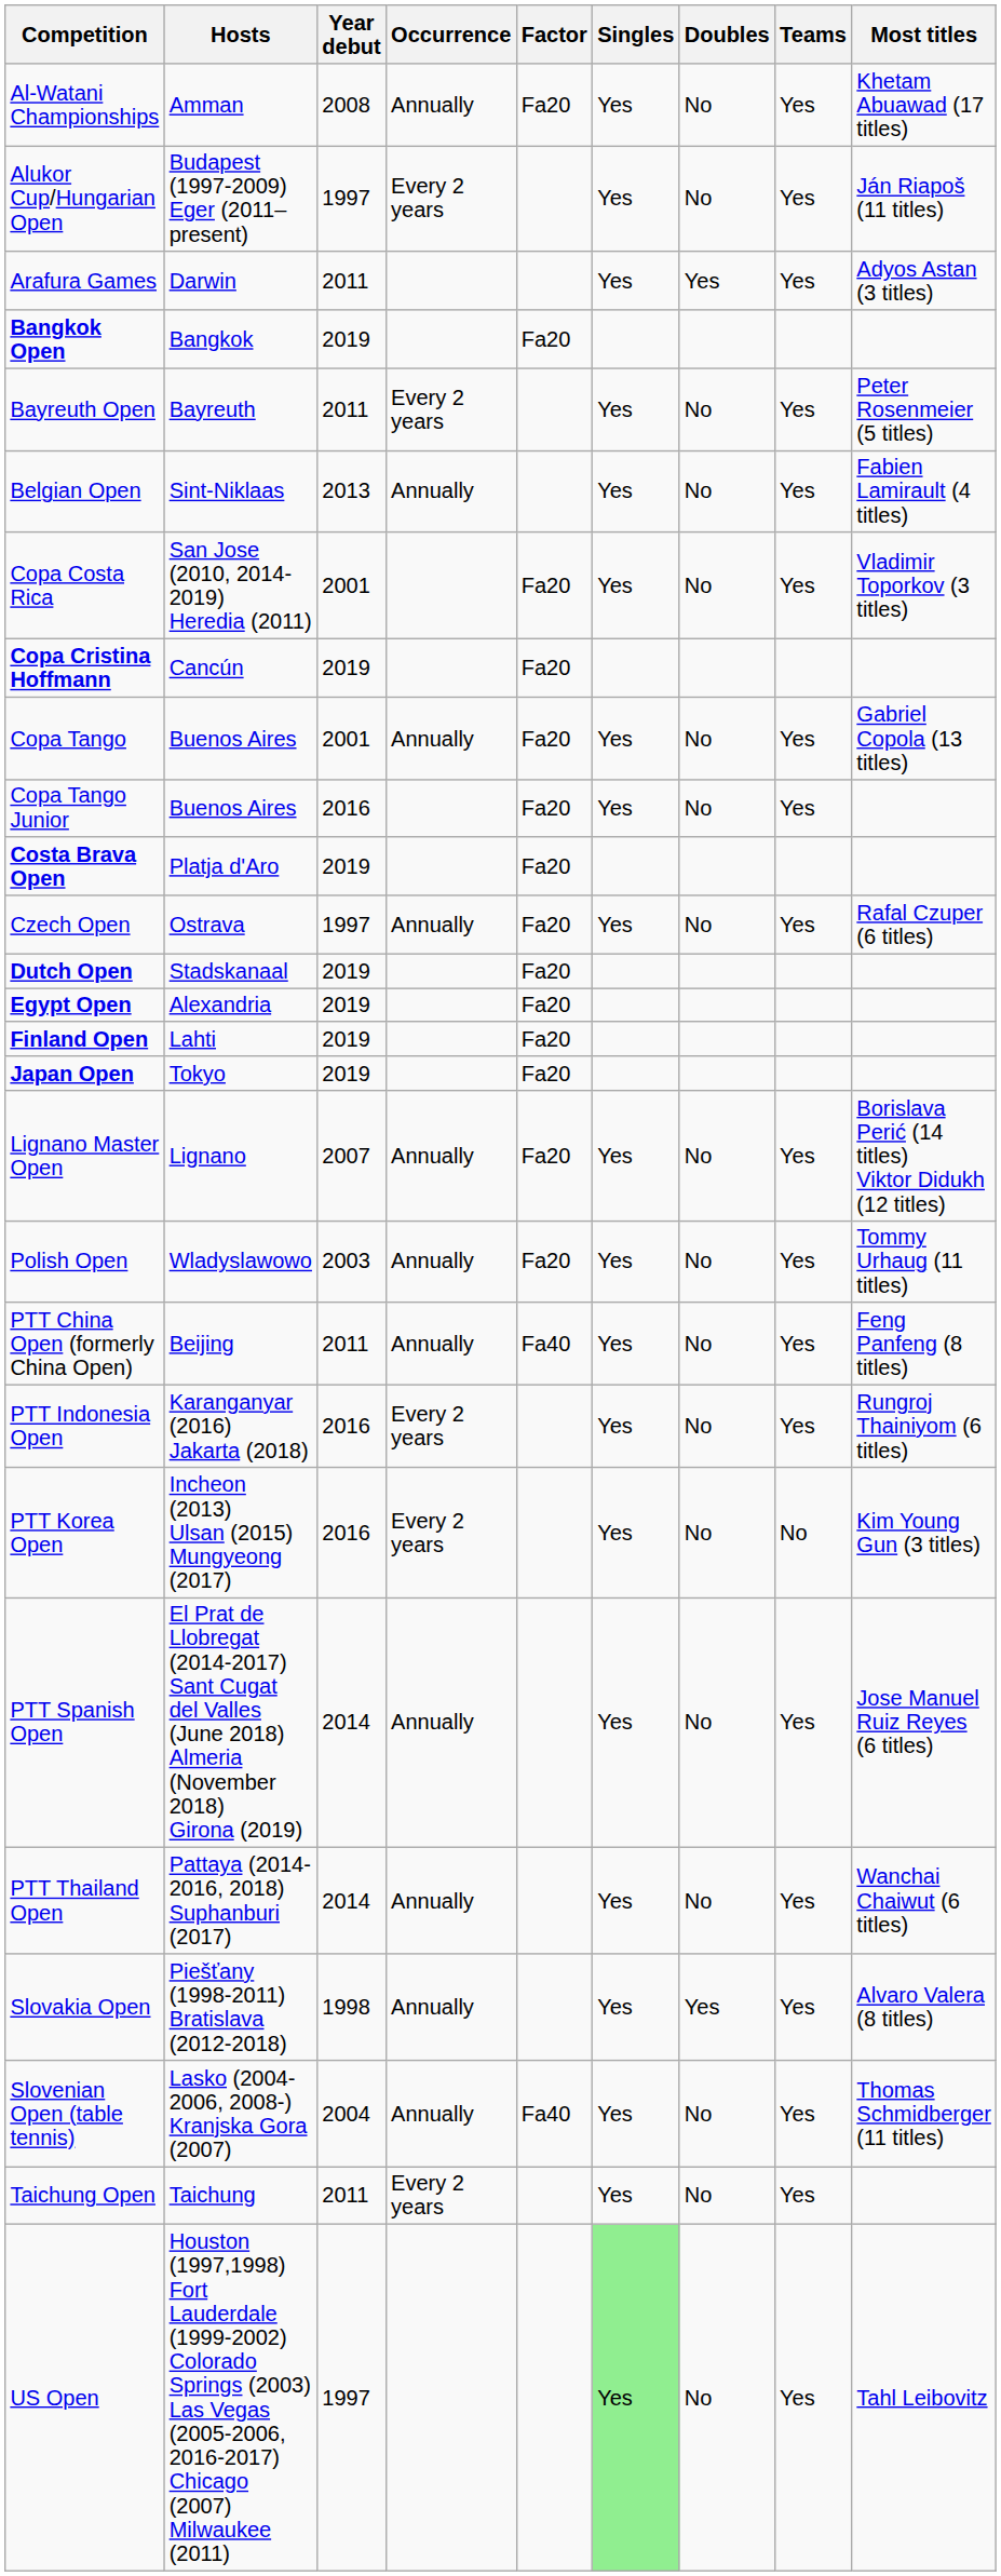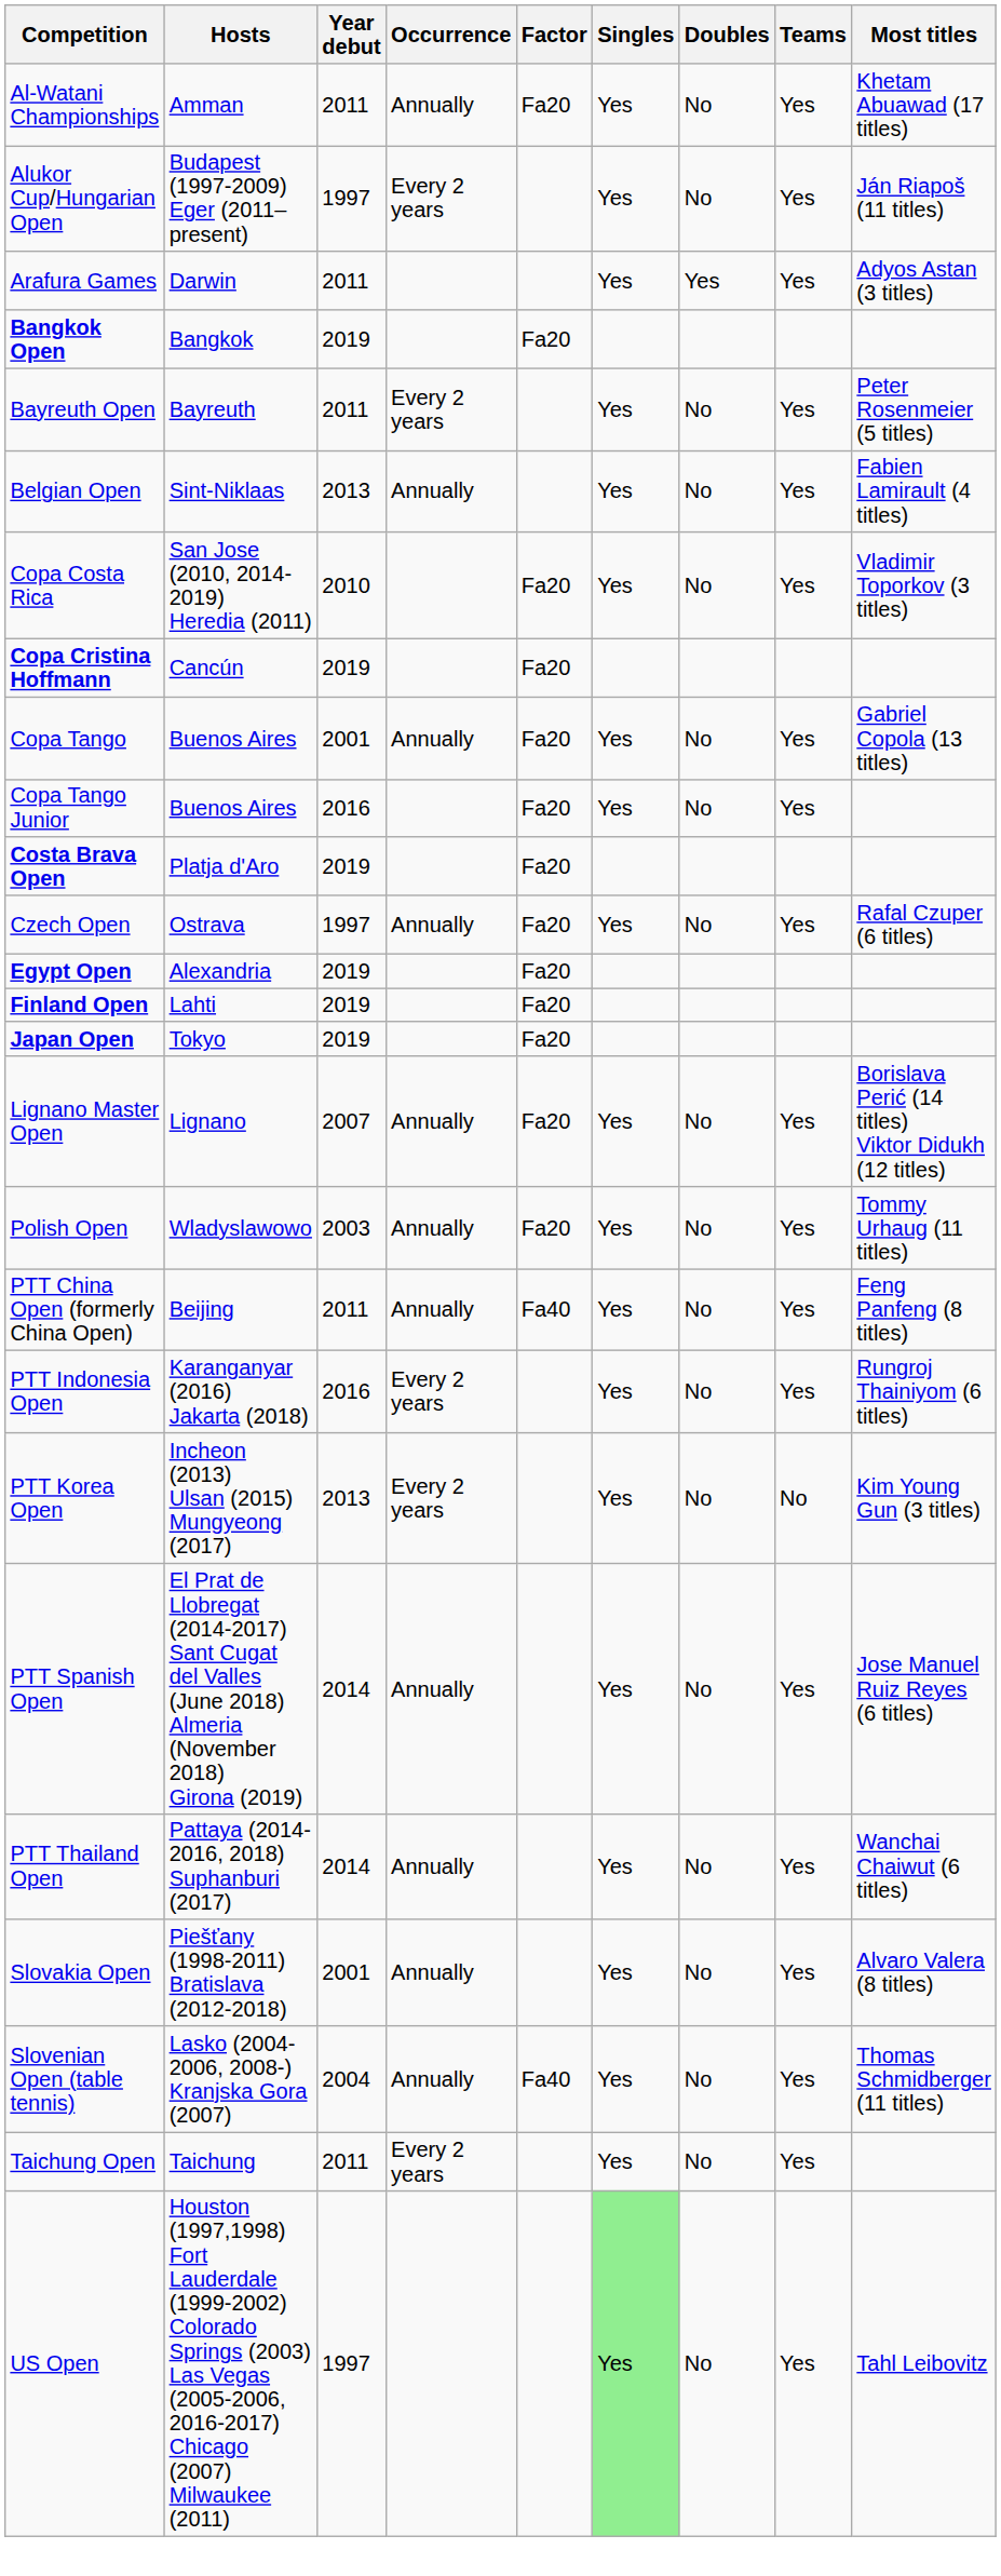Al-Watani Championships | Year debut: 2008 -> 2011
Copa Costa Rica | Year debut: 2001 -> 2010
- row: Dutch Open | Stadskanaal | 2019 | Fa20
PTT Korea Open | Year debut: 2016 -> 2013
Slovakia Open | Year debut: 1998 -> 2001
Slovakia Open | Doubles: Yes -> No
